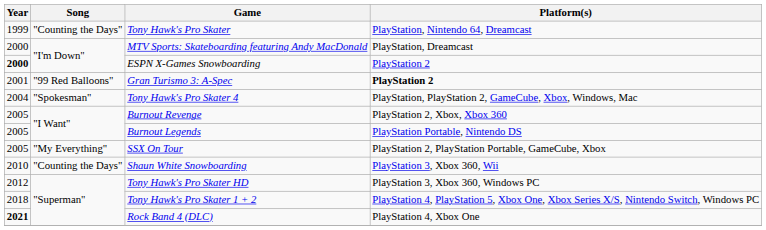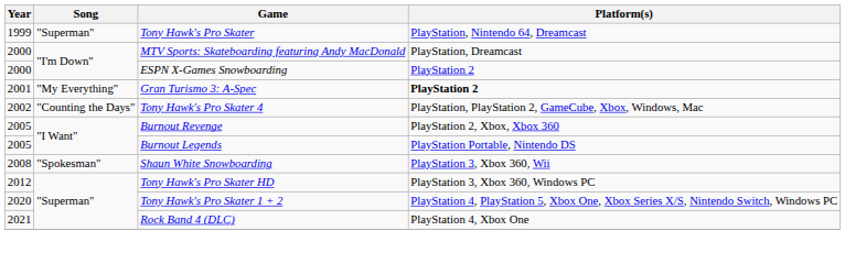Tony Hawk's Pro Skater | Song: "Counting the Days" -> "Superman"
ESPN X-Games Snowboarding | Year: bold -> normal
Gran Turismo 3: A-Spec | Song: "99 Red Balloons" -> "My Everything"
Tony Hawk's Pro Skater 4 | Year: 2004 -> 2002
Tony Hawk's Pro Skater 4 | Song: "Spokesman" -> "Counting the Days"
- row: 2005 | "My Everything" | SSX On Tour | PlayStation 2, PlayStation Portable, GameCube, Xbox
Shaun White Snowboarding | Year: 2010 -> 2008
Shaun White Snowboarding | Song: "Counting the Days" -> "Spokesman"
Tony Hawk's Pro Skater 1 + 2 | Year: 2018 -> 2020
Rock Band 4 (DLC) | Year: bold -> normal
